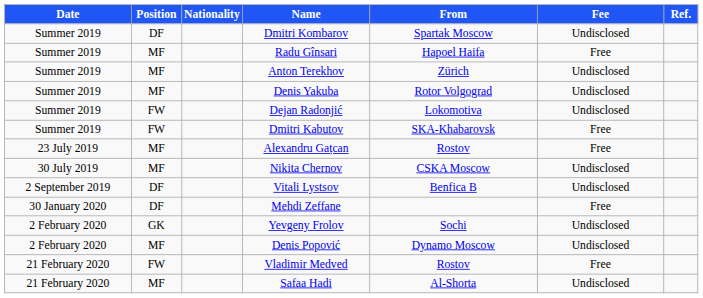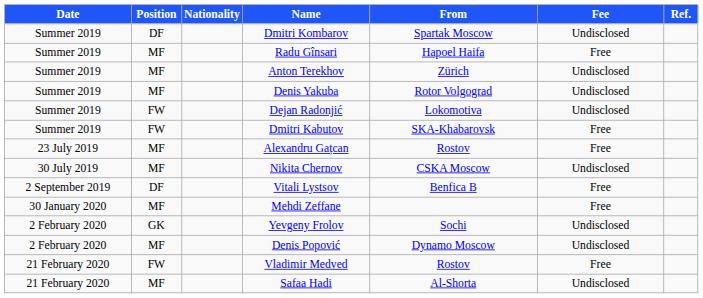Vitali Lystsov | Fee: Undisclosed -> Free
Mehdi Zeffane | Position: DF -> MF
